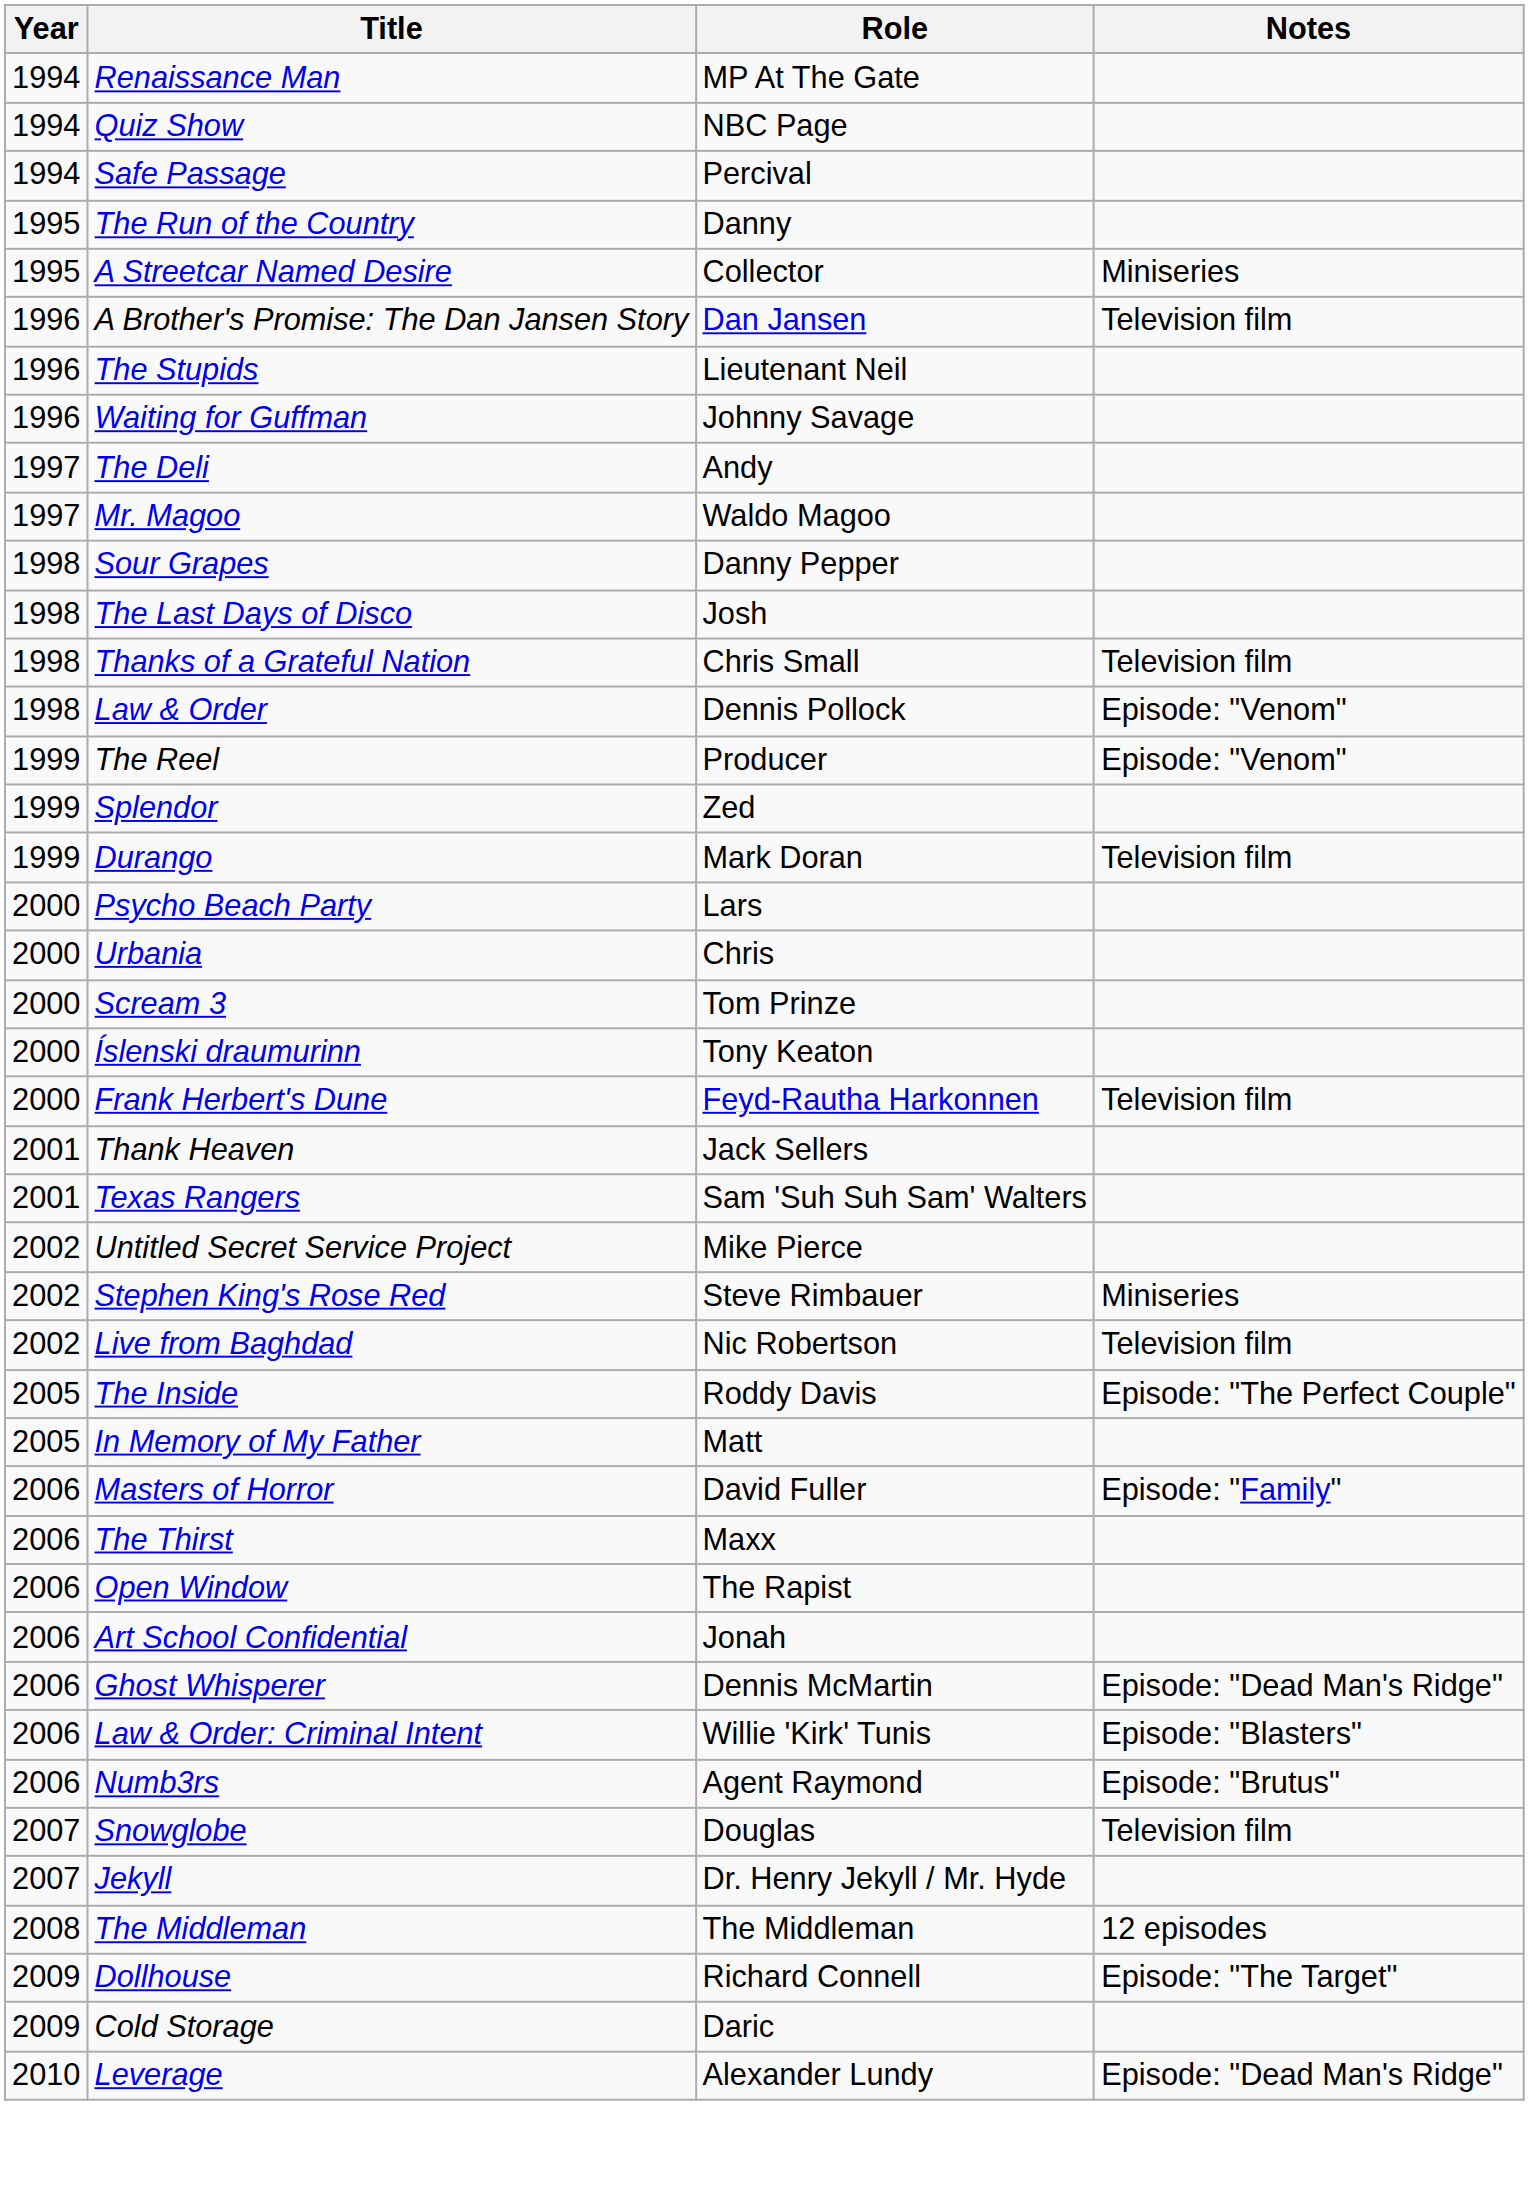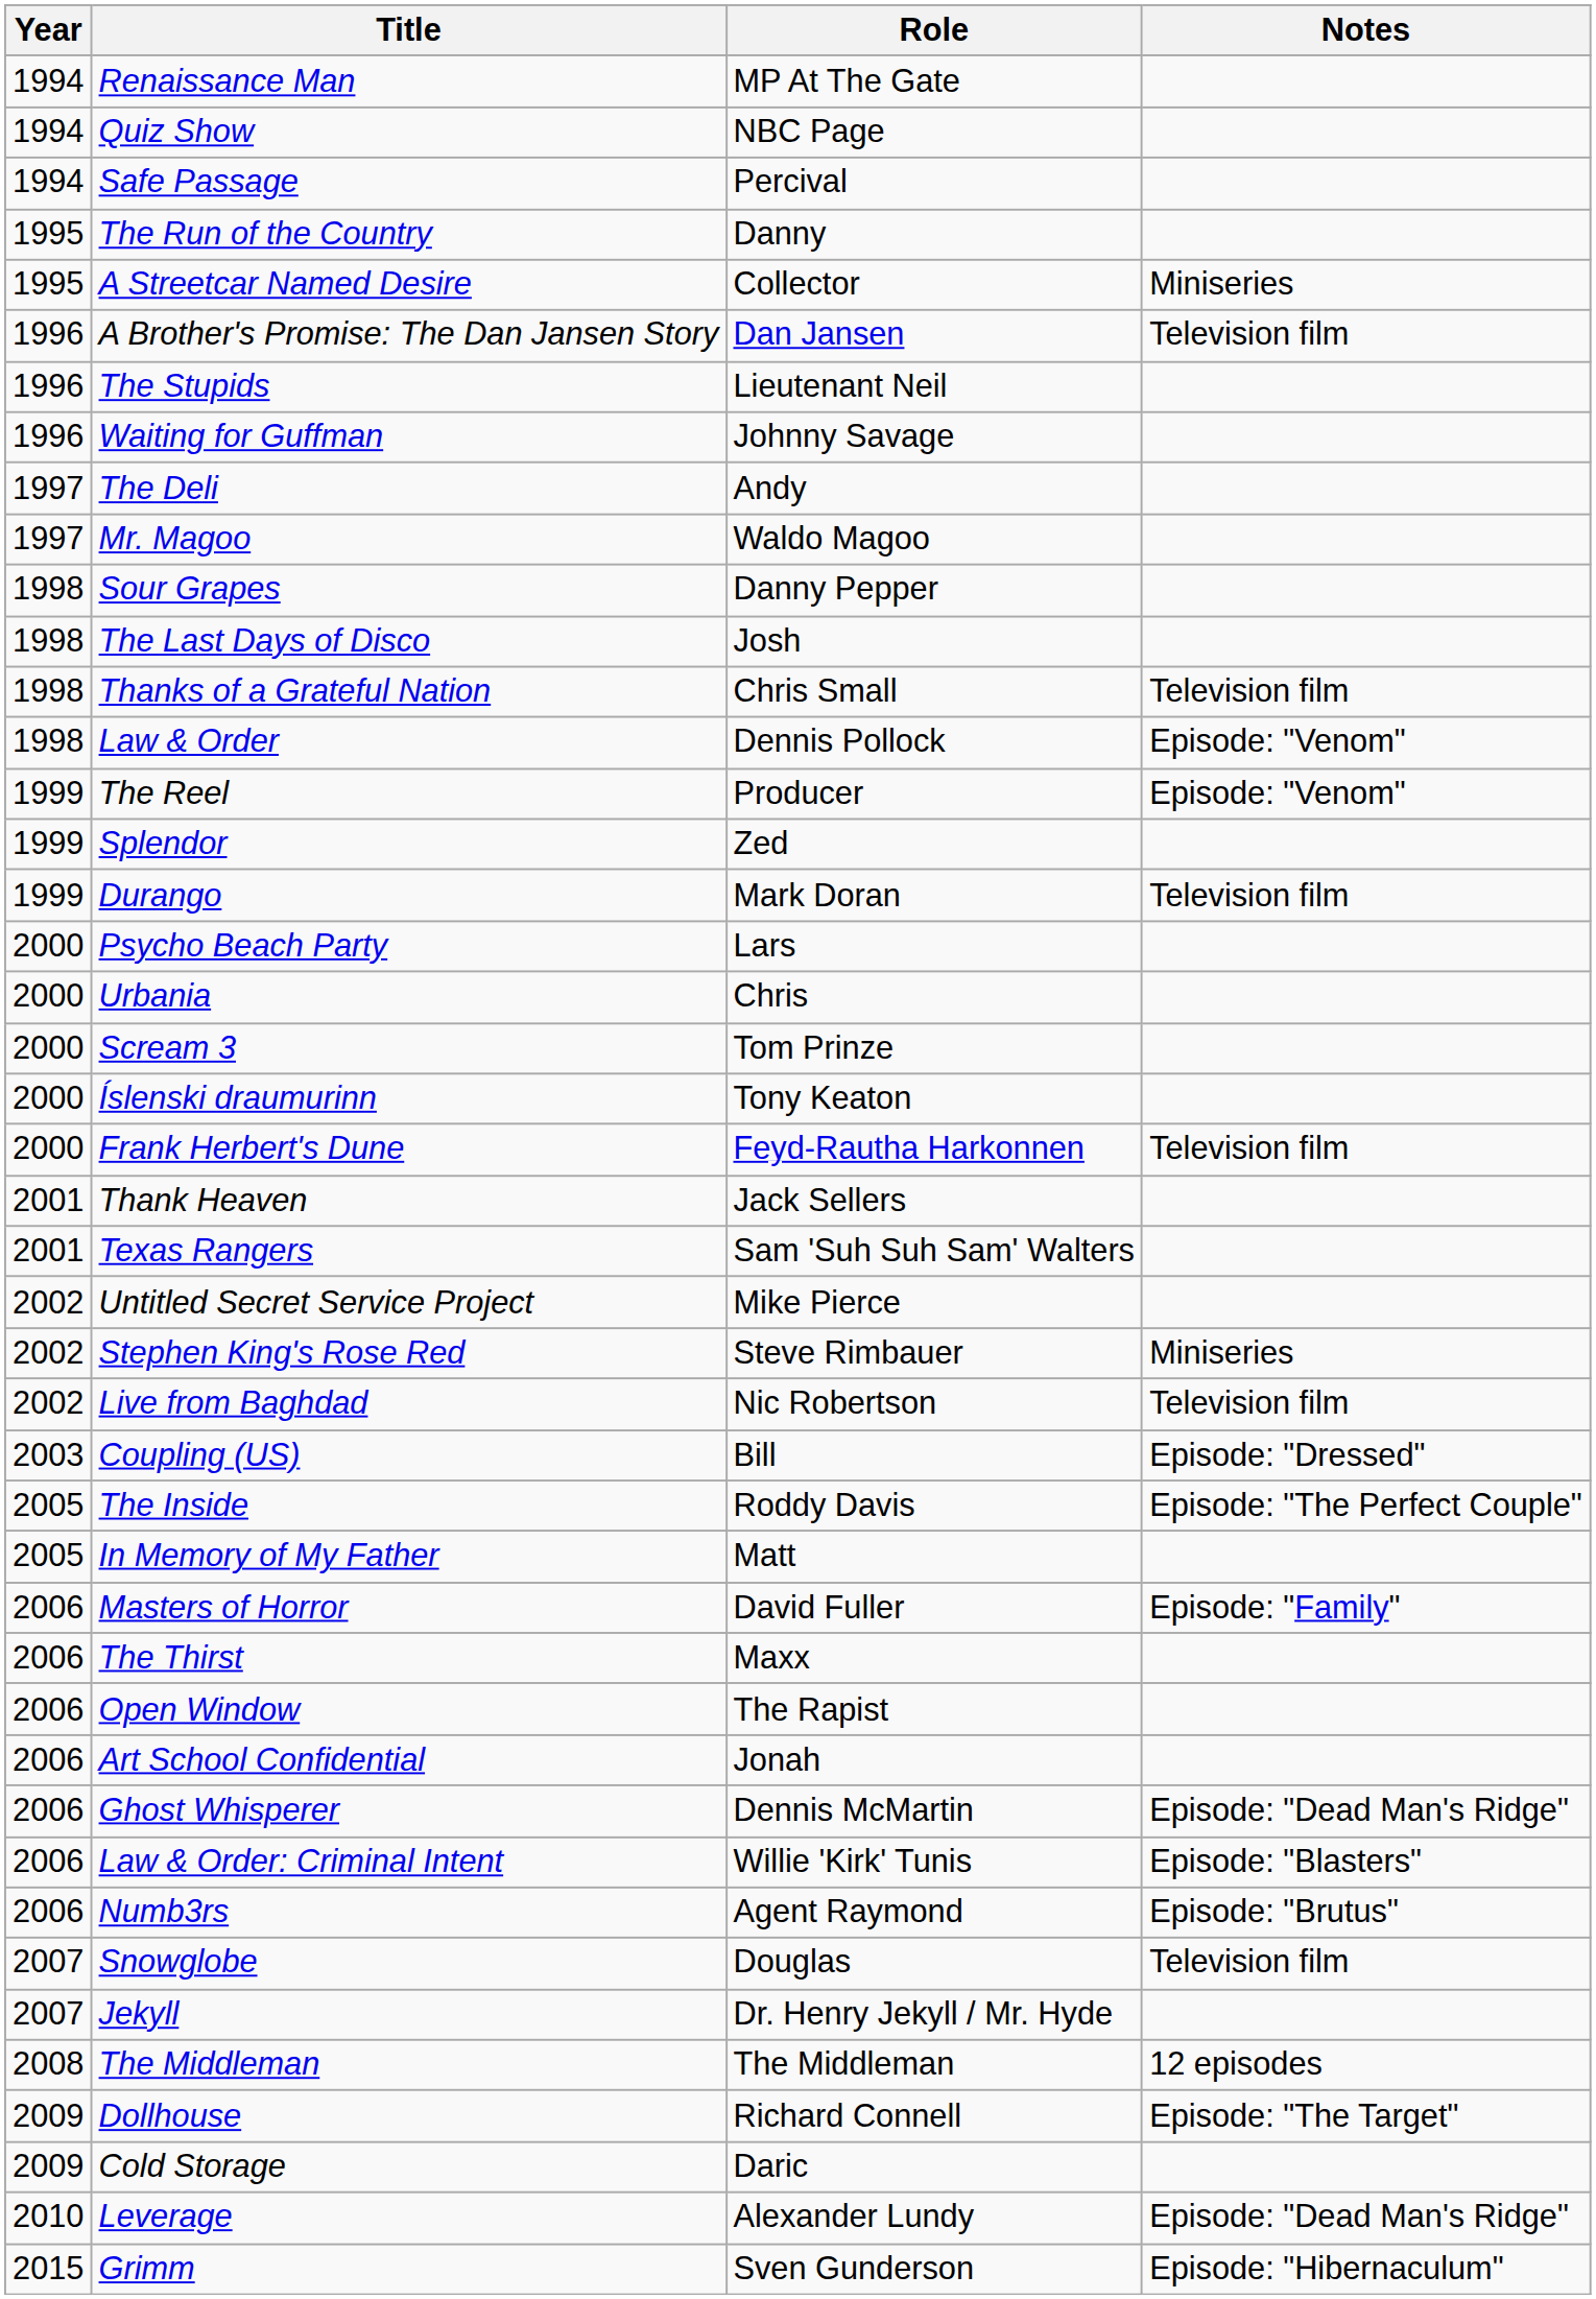+ row: 2003 | Coupling (US) | Bill | Episode: "Dressed"
+ row: 2015 | Grimm | Sven Gunderson | Episode: "Hibernaculum"
